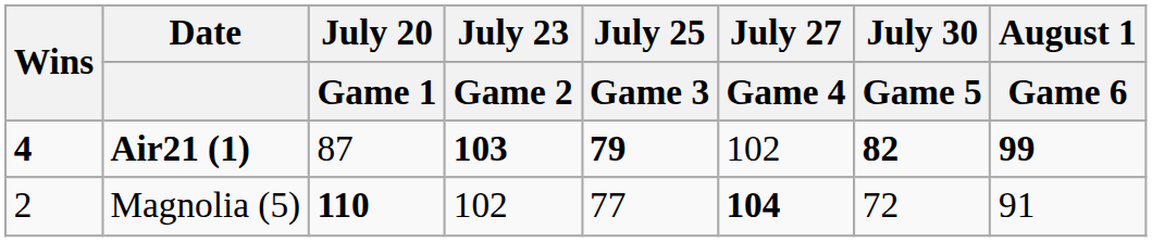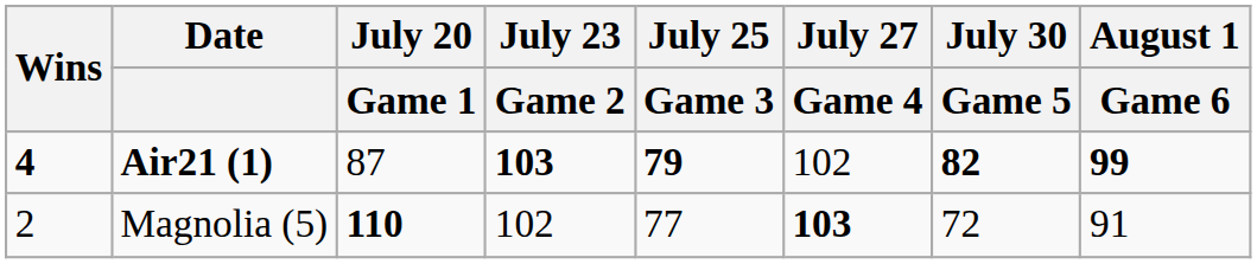Magnolia (5) | July 27 / Game 4: 104 -> 103
